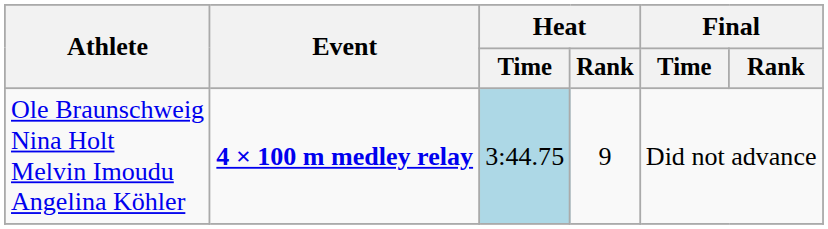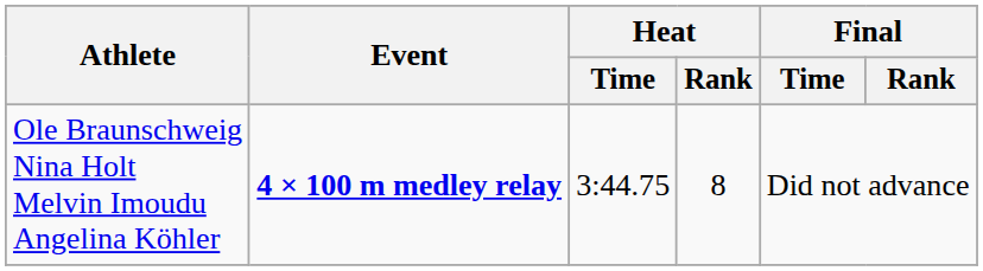Ole Braunschweig Nina Holt Melvin Imoudu Angelina Köhler | Heat / Time: lightblue background -> no background
Ole Braunschweig Nina Holt Melvin Imoudu Angelina Köhler | Heat / Rank: 9 -> 8
